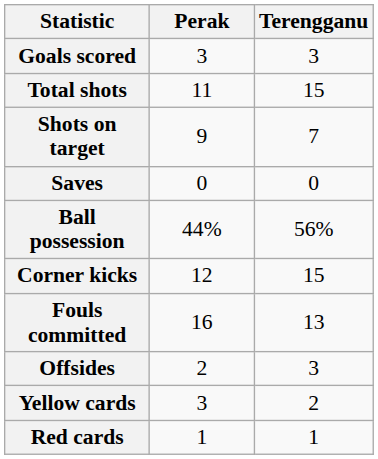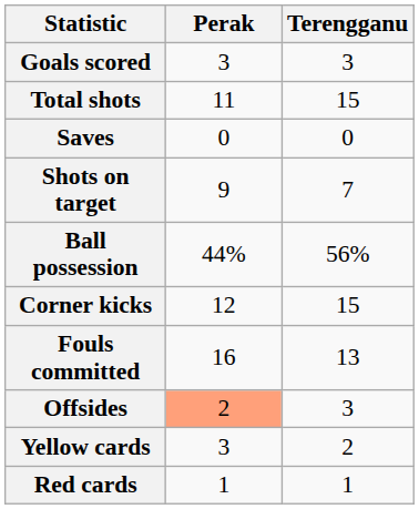rows swapped: Shots on target <-> Saves
Offsides | Perak: no background -> lightsalmon background
